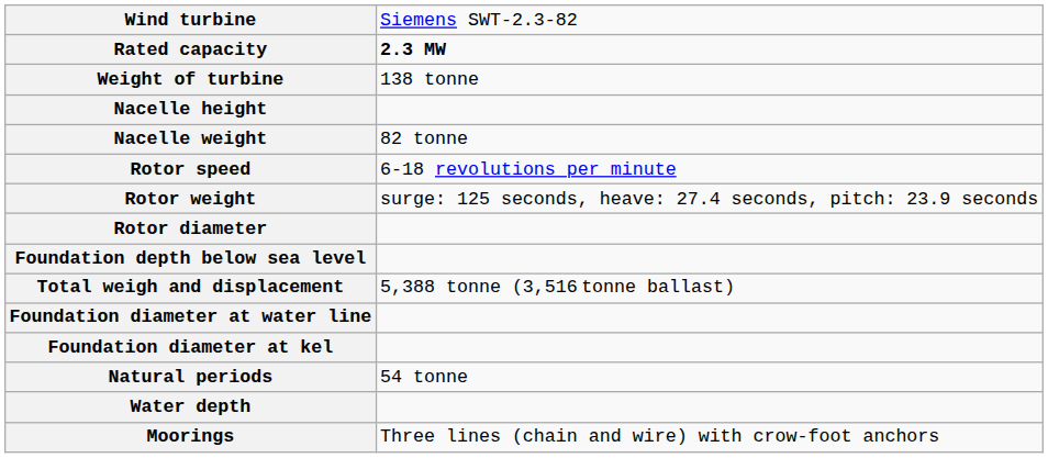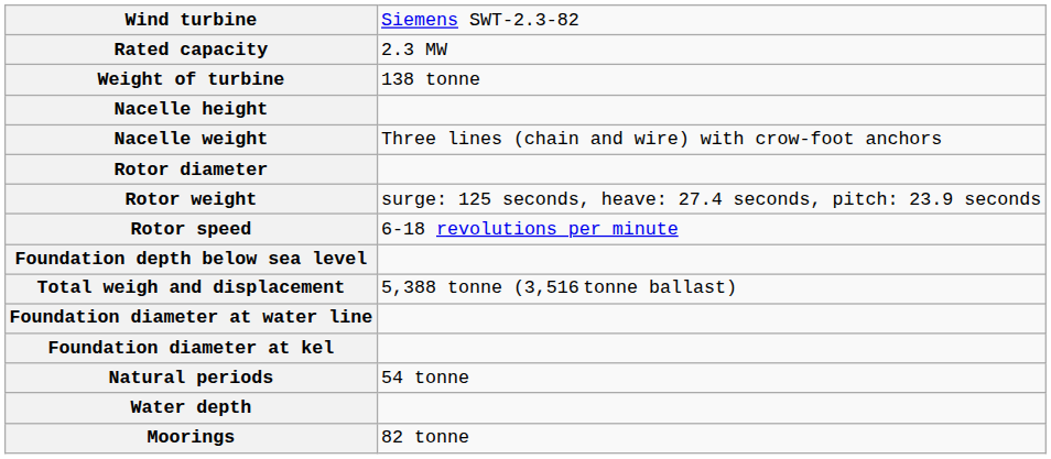Rated capacity | column 2: bold -> normal
Nacelle weight | column 2: 82 tonne -> Three lines (chain and wire) with crow-foot anchors
rows swapped: Rotor diameter <-> Rotor speed
Moorings | column 2: Three lines (chain and wire) with crow-foot anchors -> 82 tonne
